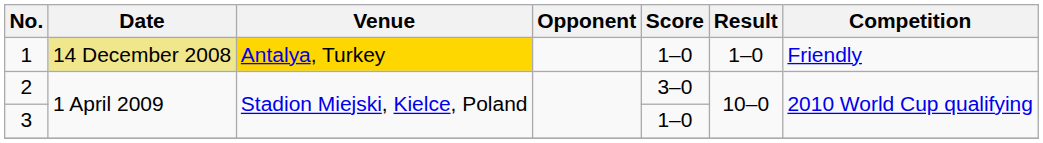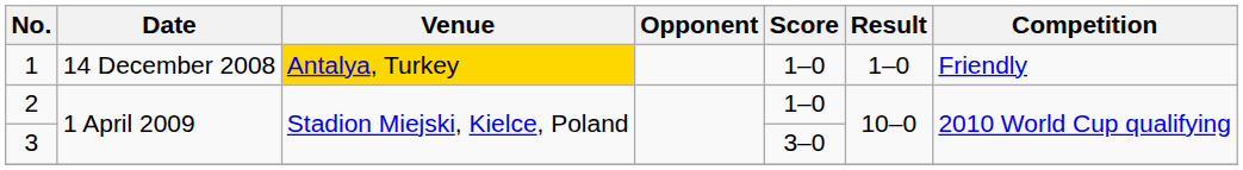1 | Date: khaki background -> no background
2 | Score: 3–0 -> 1–0
3 | Score: 1–0 -> 3–0
